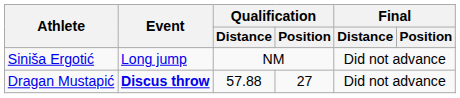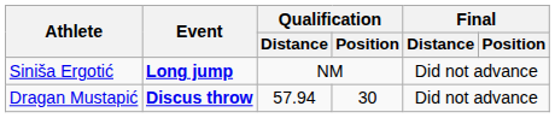Siniša Ergotić | Event: normal -> bold
Dragan Mustapić | Qualification / Distance: 57.88 -> 57.94
Dragan Mustapić | Qualification / Position: 27 -> 30
